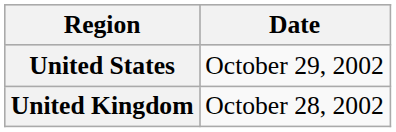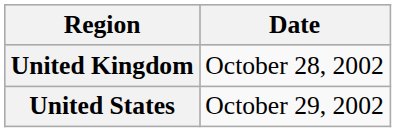rows swapped: United Kingdom <-> United States
